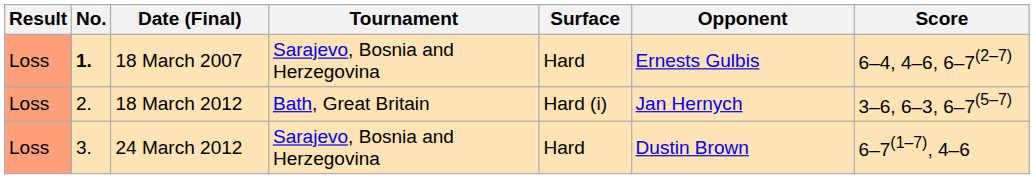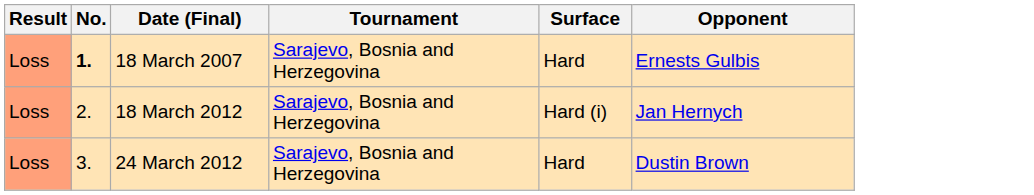- column: Score | 6–4, 4–6, 6–7(2–7) | 3–6, 6–3, 6–7(5–7) | 6–7(1–7), 4–6
18 March 2012 | Tournament: Bath, Great Britain -> Sarajevo, Bosnia and Herzegovina
